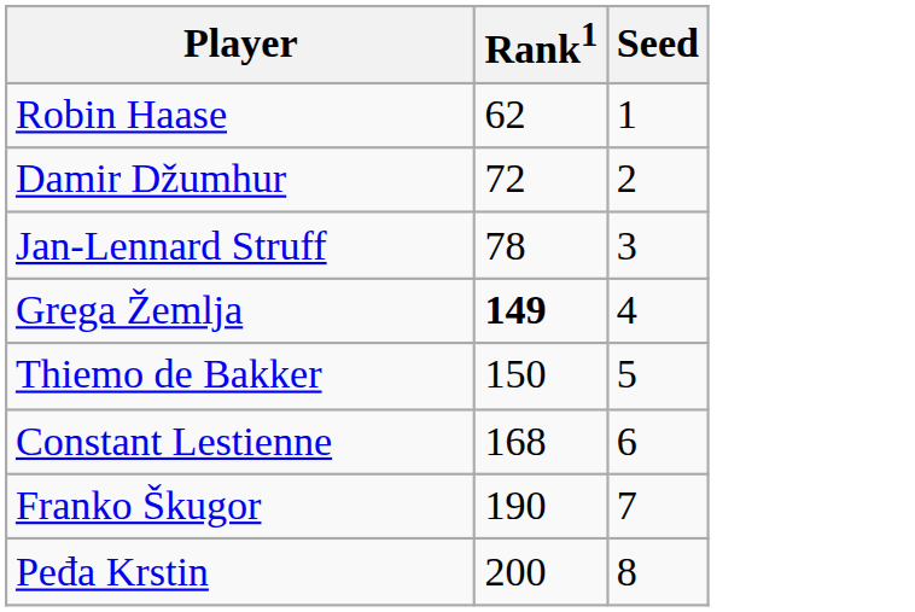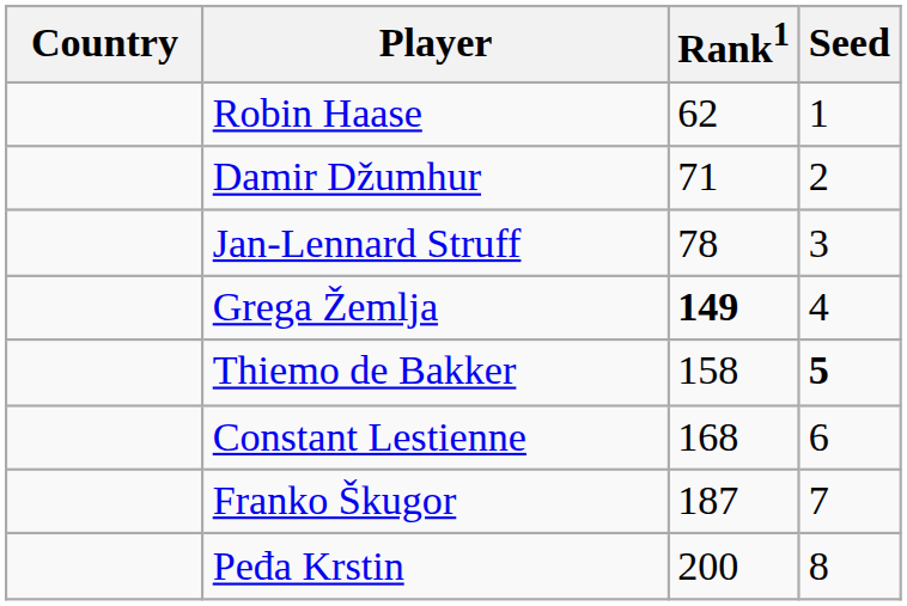+ column: Country
Damir Džumhur | Rank1: 72 -> 71
Thiemo de Bakker | Rank1: 150 -> 158
Thiemo de Bakker | Seed: normal -> bold
Franko Škugor | Rank1: 190 -> 187
